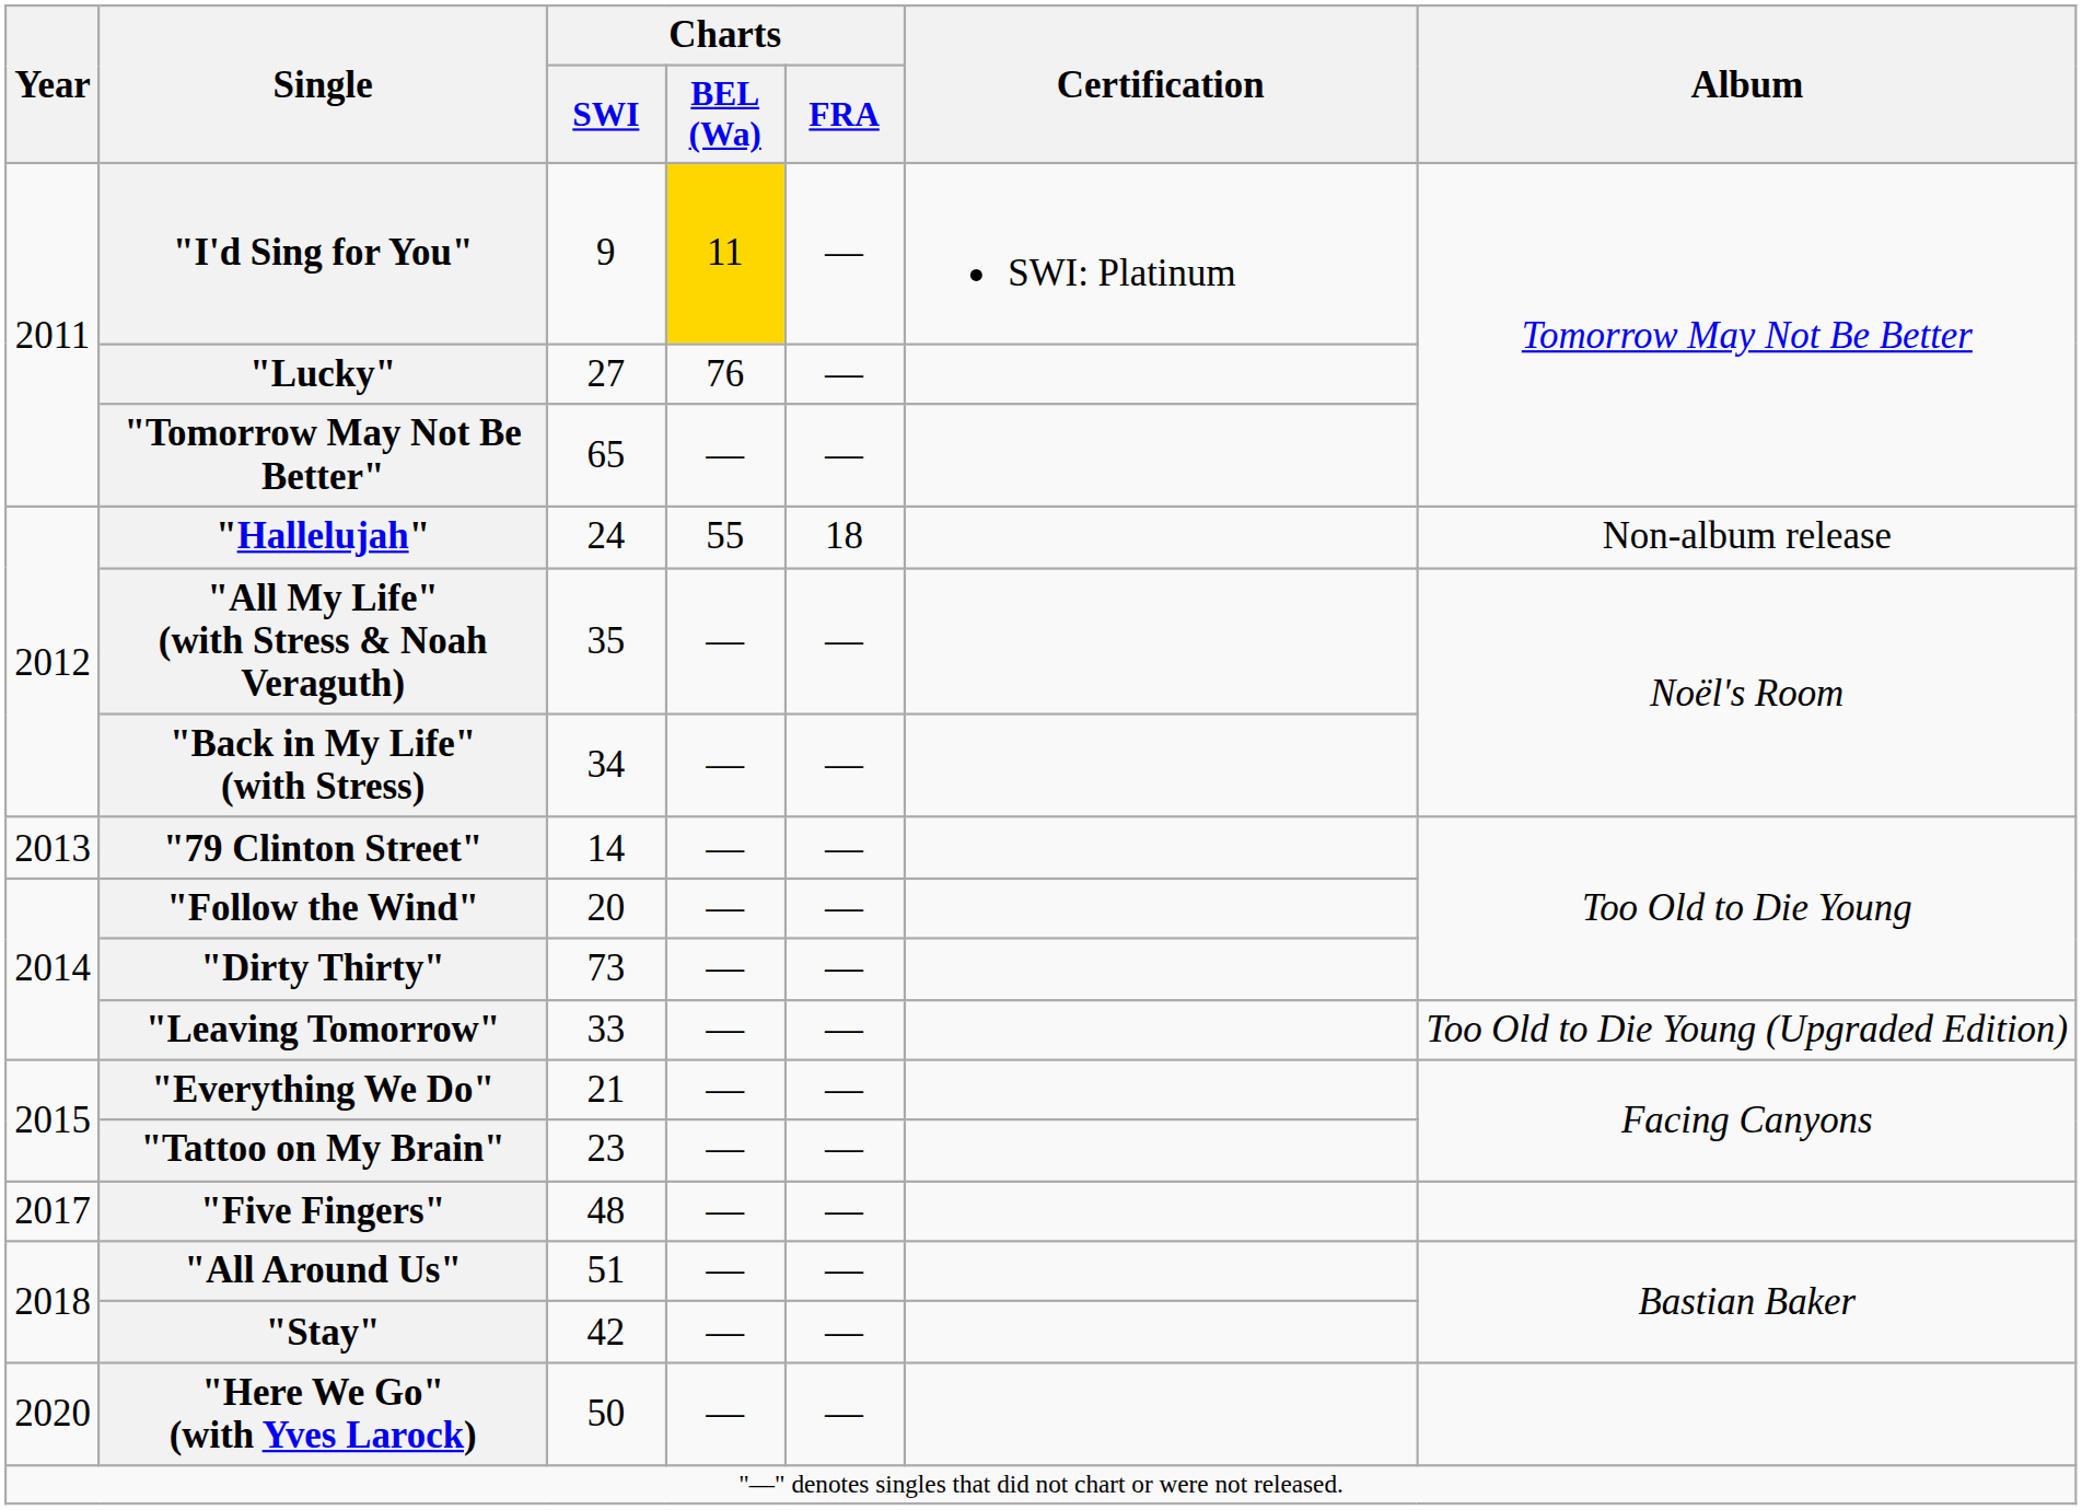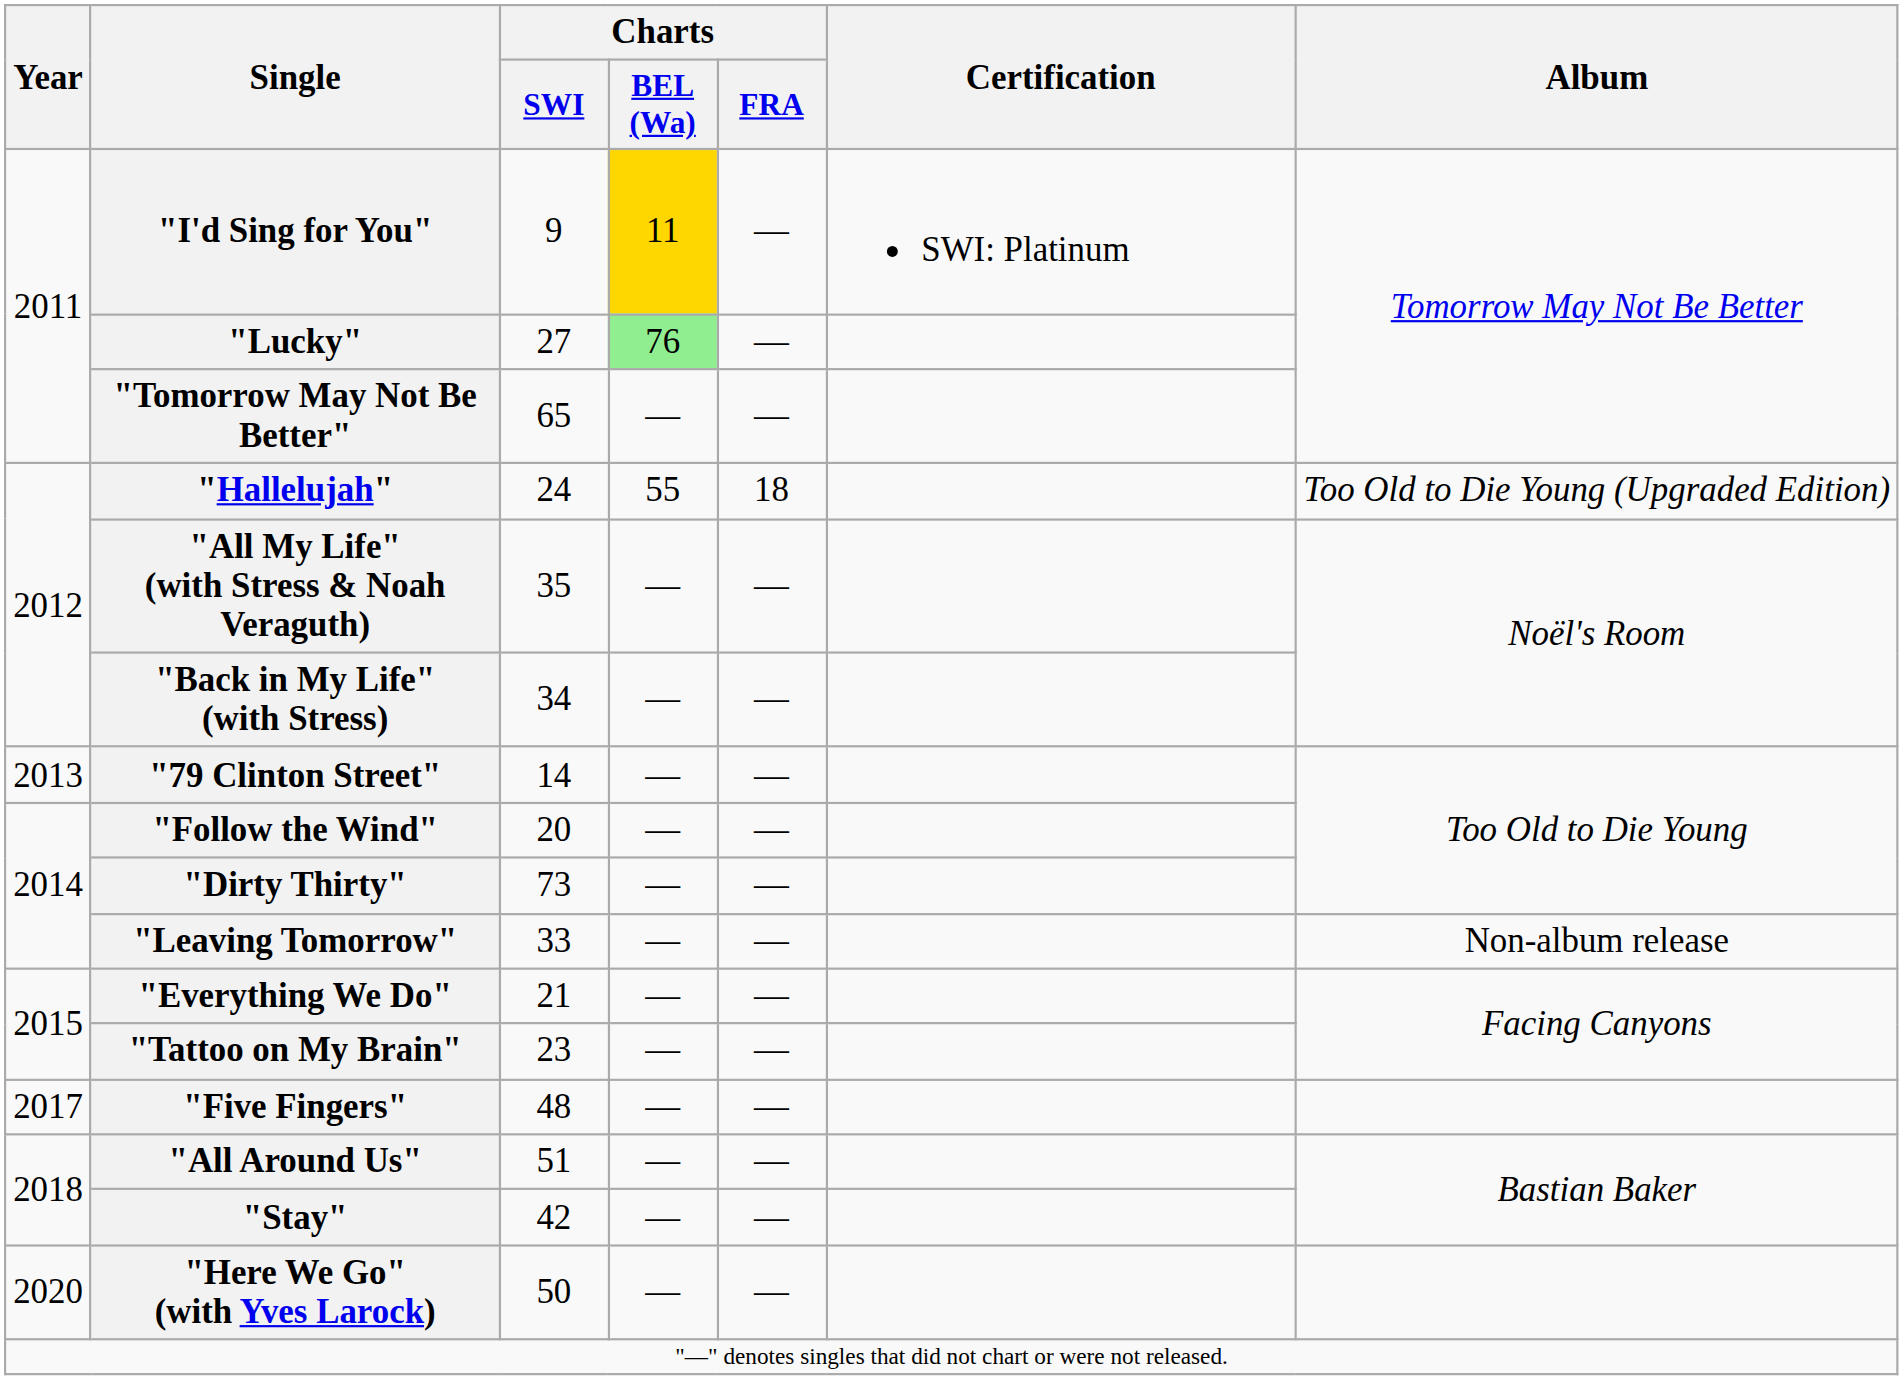"Lucky" | Charts / BEL (Wa): no background -> lightgreen background
"Hallelujah" | Album: Non-album release -> Too Old to Die Young (Upgraded Edition)
"Leaving Tomorrow" | Album: Too Old to Die Young (Upgraded Edition) -> Non-album release
